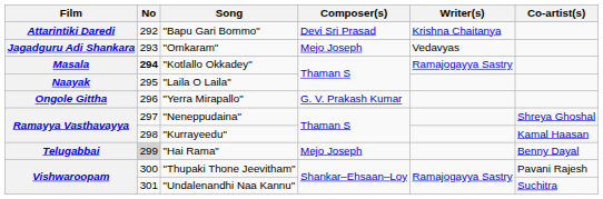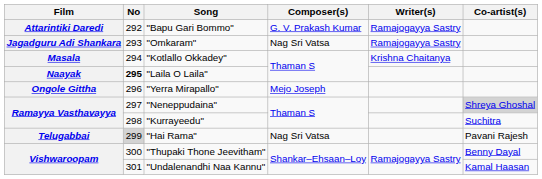"Bapu Gari Bommo" | Composer(s): Devi Sri Prasad -> G. V. Prakash Kumar
"Bapu Gari Bommo" | Writer(s): Krishna Chaitanya -> Ramajogayya Sastry
"Omkaram" | Composer(s): Mejo Joseph -> Nag Sri Vatsa
"Omkaram" | Writer(s): Vedavyas -> Ramajogayya Sastry
"Kotlallo Okkadey" | No: bold -> normal
"Kotlallo Okkadey" | Writer(s): Ramajogayya Sastry -> Krishna Chaitanya
"Laila O Laila" | No: normal -> bold
"Yerra Mirapallo" | Composer(s): G. V. Prakash Kumar -> Mejo Joseph
"Neneppudaina" | Co-artist(s): no background -> lightgrey background
"Kurrayeedu" | Co-artist(s): Kamal Haasan -> Suchitra
"Hai Rama" | Composer(s): Mejo Joseph -> Nag Sri Vatsa
"Hai Rama" | Co-artist(s): Benny Dayal -> Pavani Rajesh
"Thupaki Thone Jeevitham" | Co-artist(s): Pavani Rajesh -> Benny Dayal
"Undalenandhi Naa Kannu" | Co-artist(s): Suchitra -> Kamal Haasan
